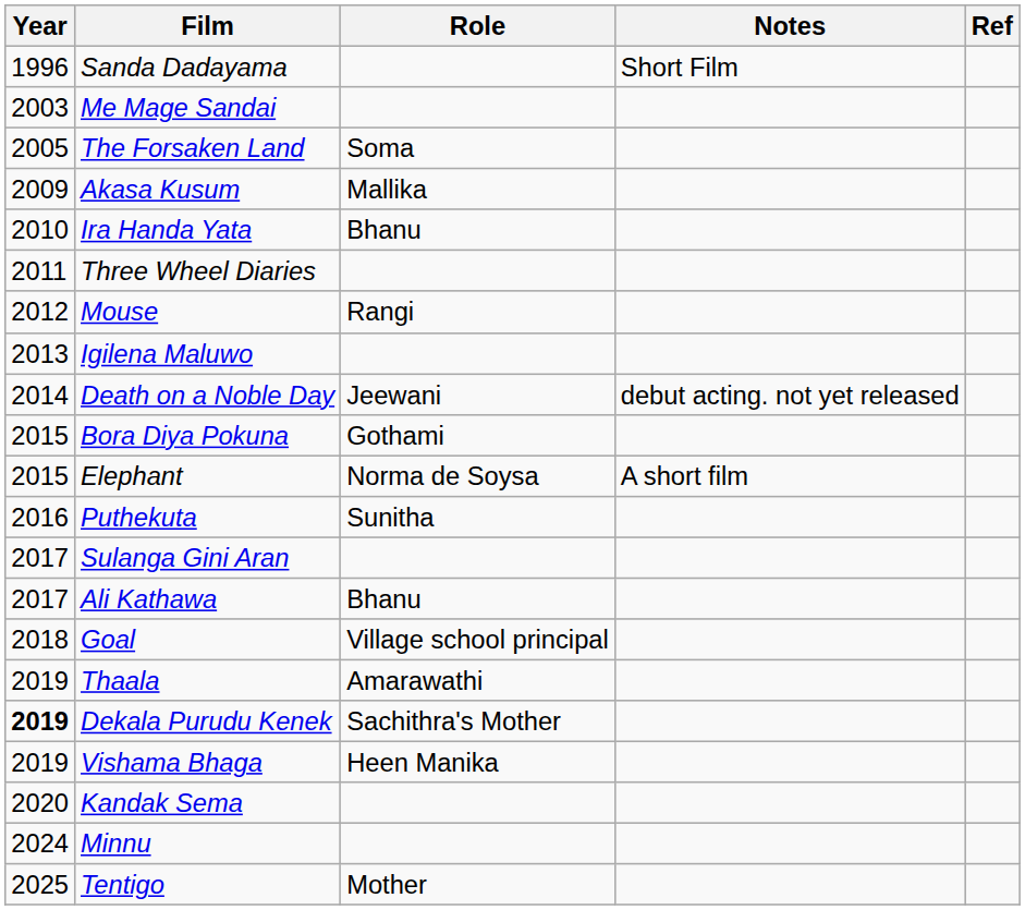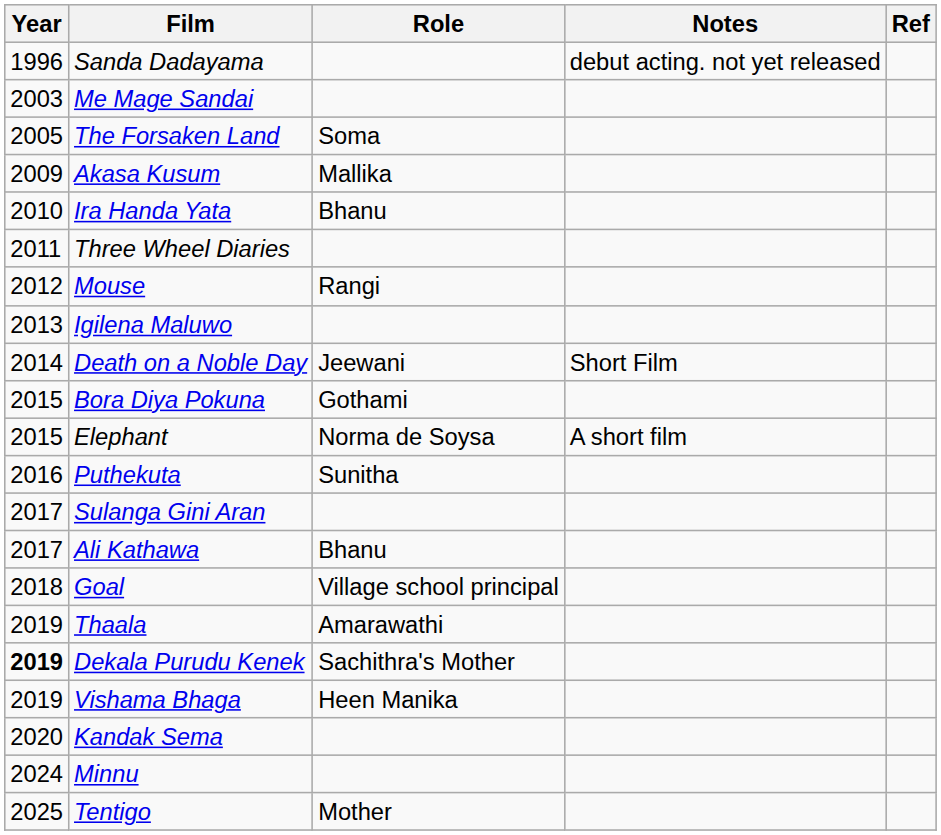Sanda Dadayama | Notes: Short Film -> debut acting. not yet released
Death on a Noble Day | Notes: debut acting. not yet released -> Short Film
